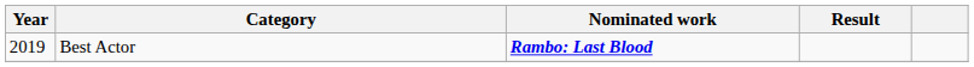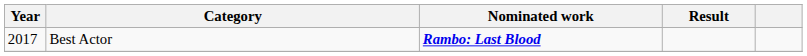Best Actor | Year: 2019 -> 2017
